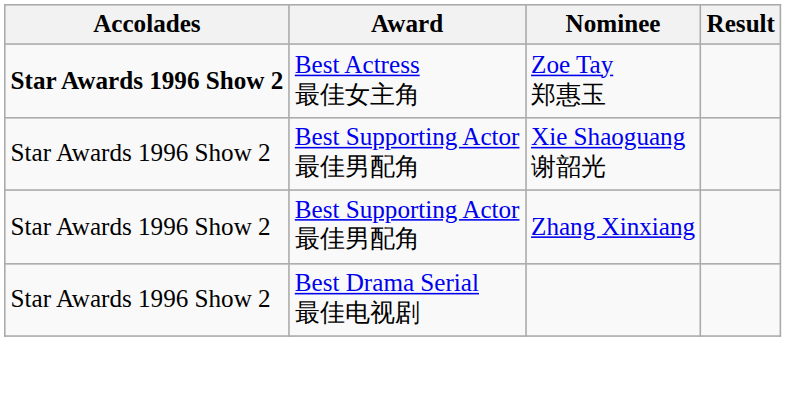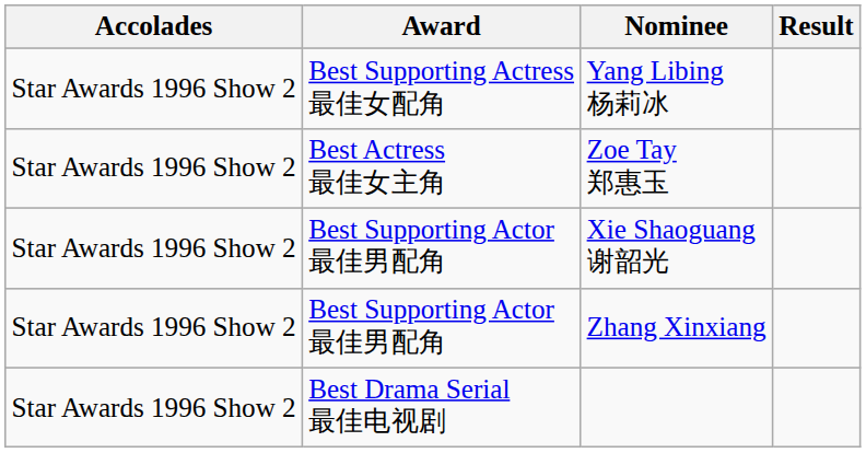+ row: Star Awards 1996 Show 2 | Best Supporting Actress 最佳女配角 | Yang Libing 杨莉冰
Zoe Tay 郑惠玉 | Accolades: bold -> normal
